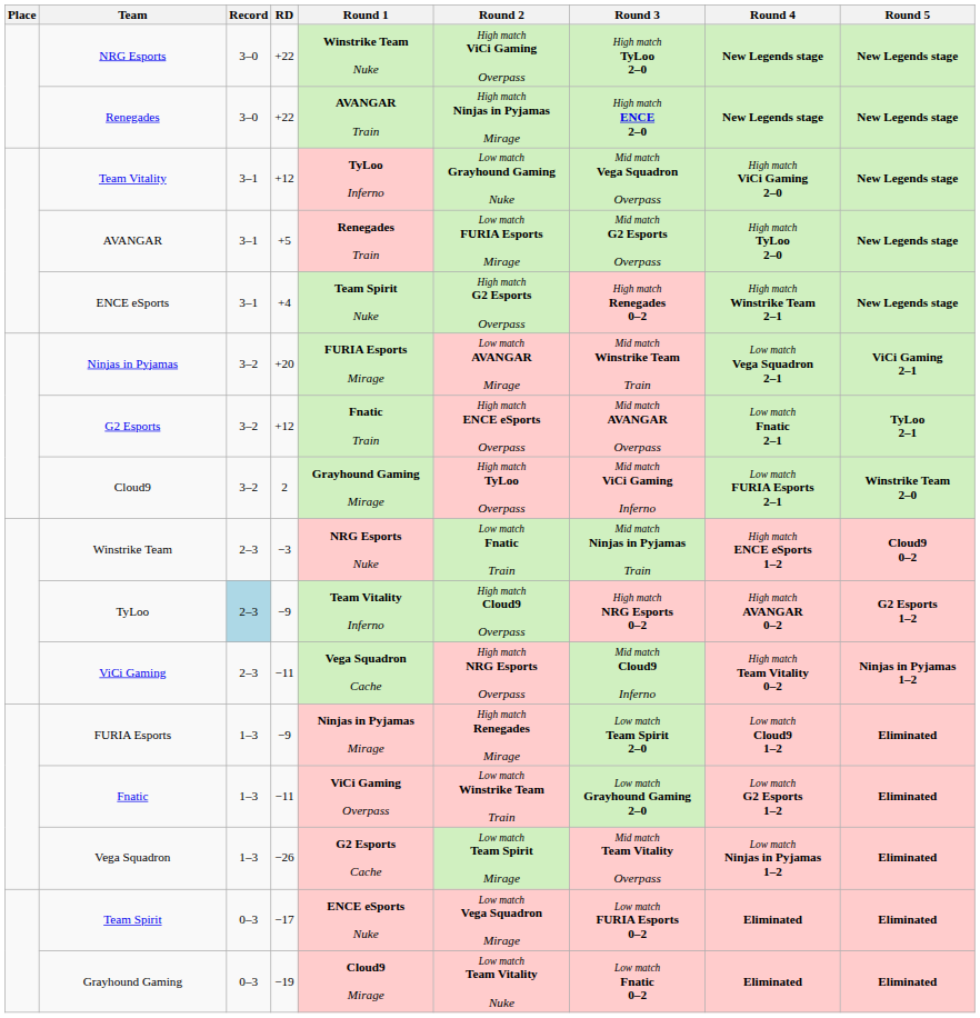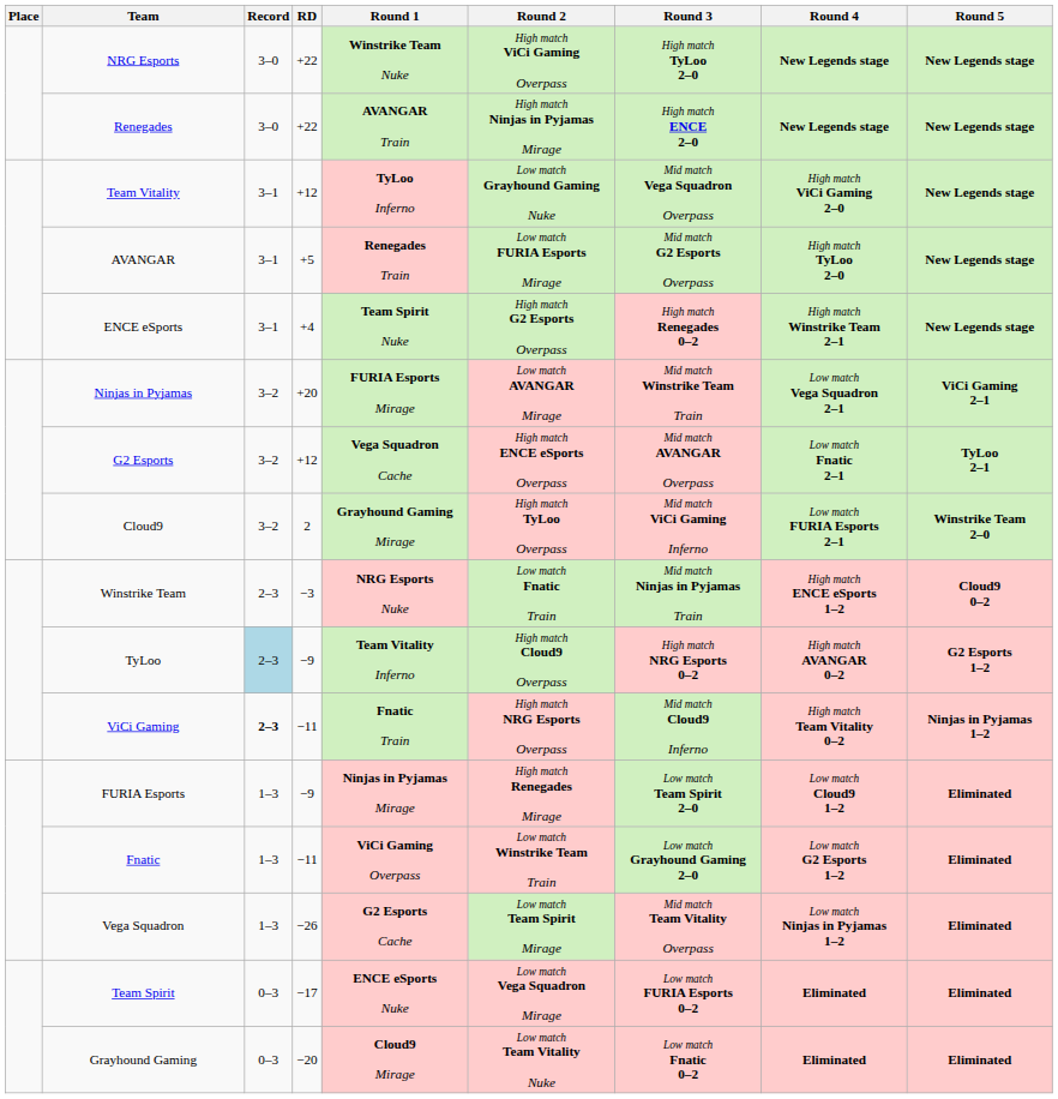G2 Esports | Round 1: Fnatic Train -> Vega Squadron Cache
ViCi Gaming | Record: normal -> bold
ViCi Gaming | Round 1: Vega Squadron Cache -> Fnatic Train
Grayhound Gaming | RD: −19 -> −20
